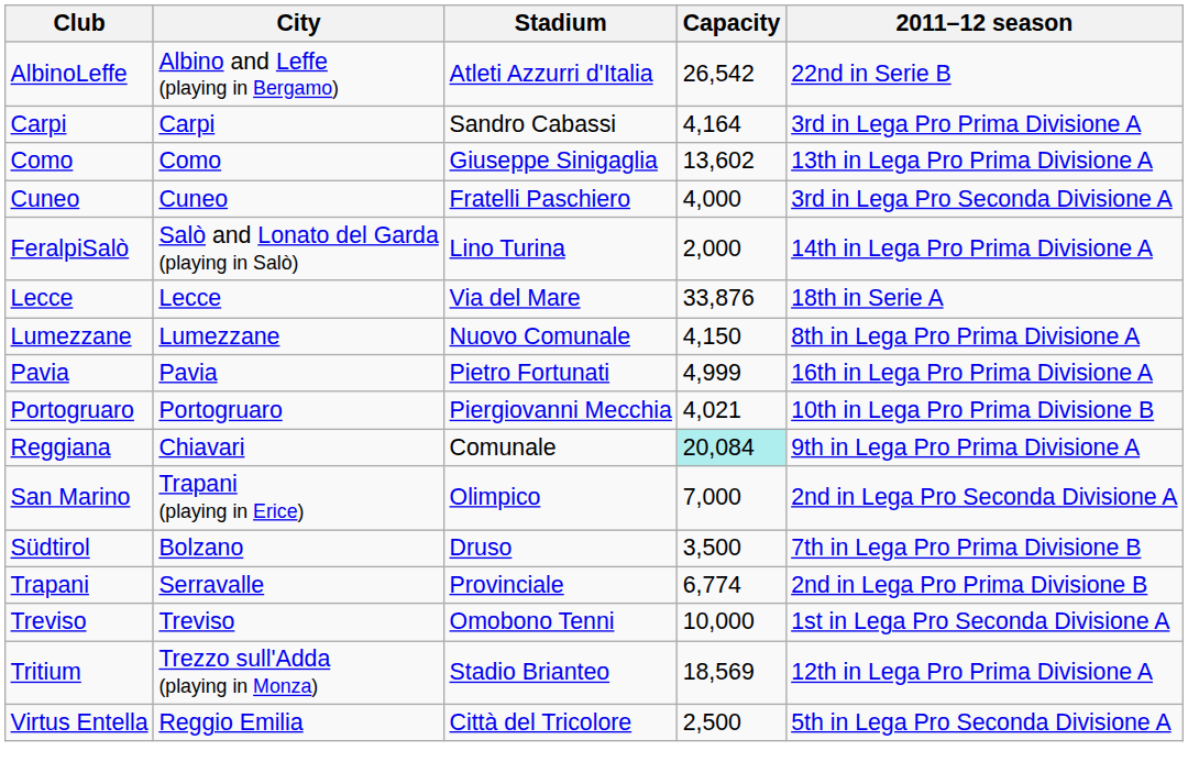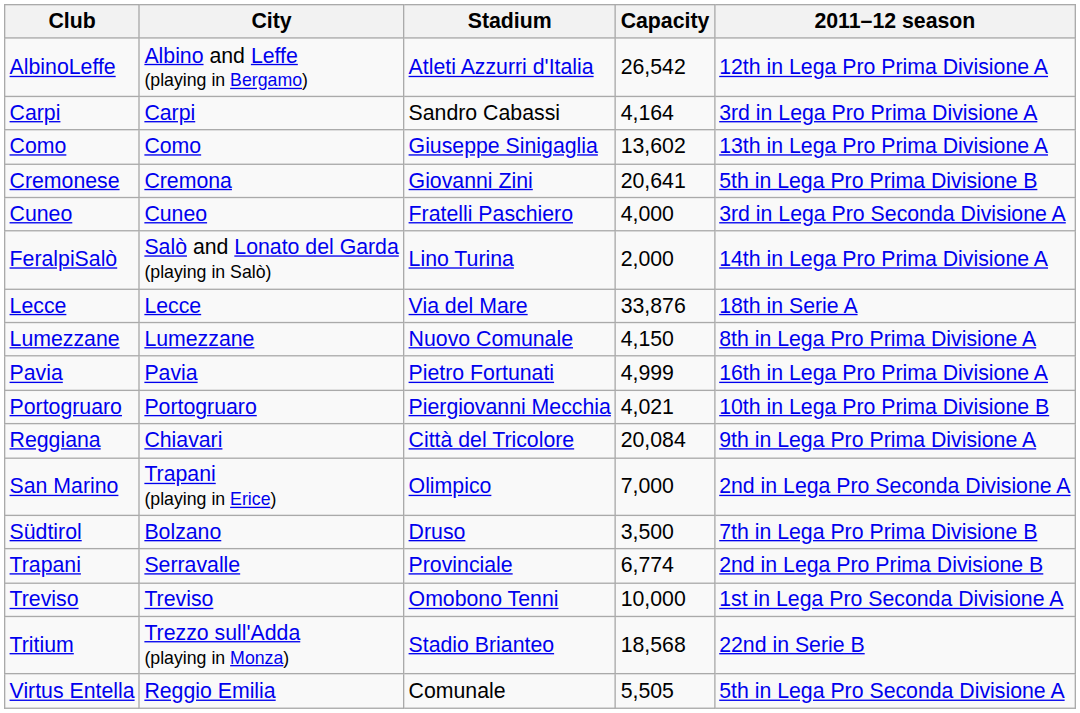AlbinoLeffe | 2011–12 season: 22nd in Serie B -> 12th in Lega Pro Prima Divisione A
+ row: Cremonese | Cremona | Giovanni Zini | 20,641 | 5th in Lega Pro Prima Divisione B
Reggiana | Stadium: Comunale -> Città del Tricolore
Reggiana | Capacity: paleturquoise background -> no background
Tritium | Capacity: 18,569 -> 18,568
Tritium | 2011–12 season: 12th in Lega Pro Prima Divisione A -> 22nd in Serie B
Virtus Entella | Stadium: Città del Tricolore -> Comunale
Virtus Entella | Capacity: 2,500 -> 5,505
